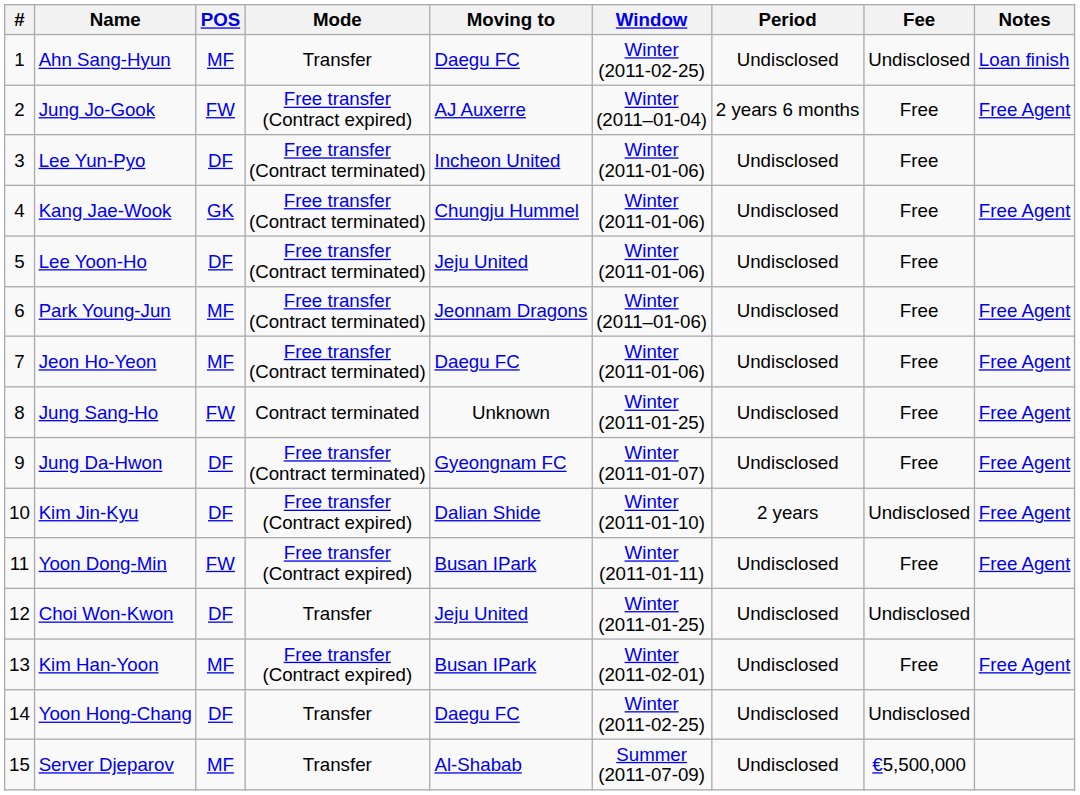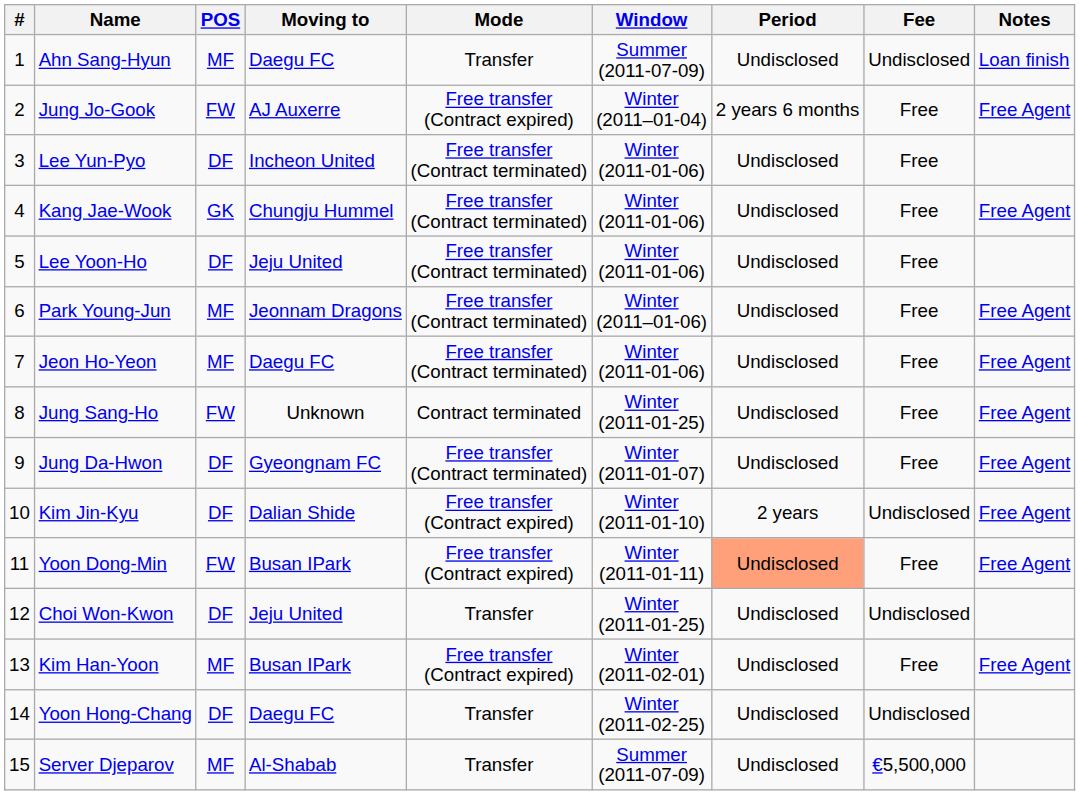columns swapped: Moving to <-> Mode
Ahn Sang-Hyun | Window: Winter (2011-02-25) -> Summer (2011-07-09)
Yoon Dong-Min | Period: no background -> lightsalmon background
